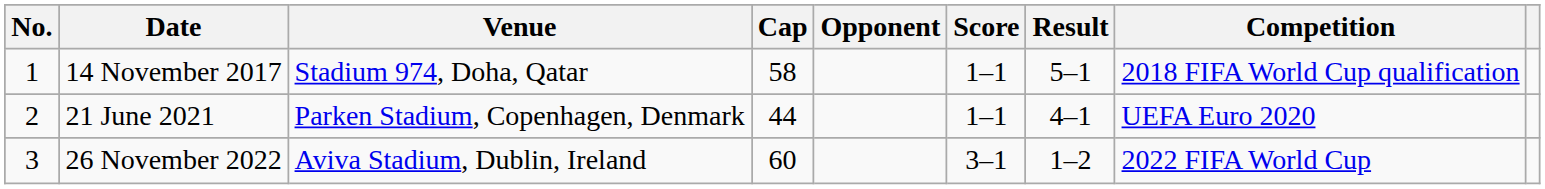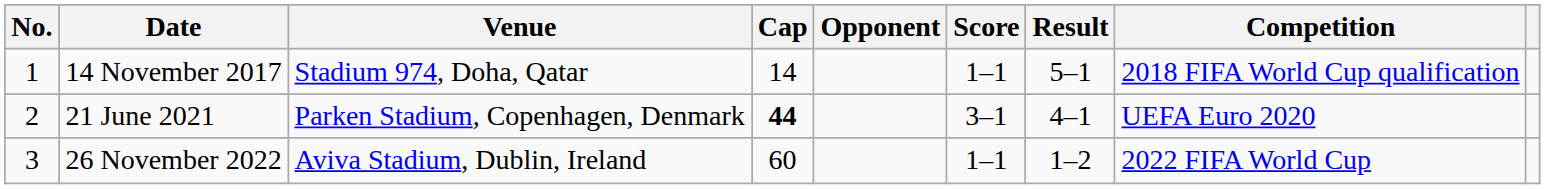14 November 2017 | Cap: 58 -> 14
21 June 2021 | Cap: normal -> bold
21 June 2021 | Score: 1–1 -> 3–1
26 November 2022 | Score: 3–1 -> 1–1
